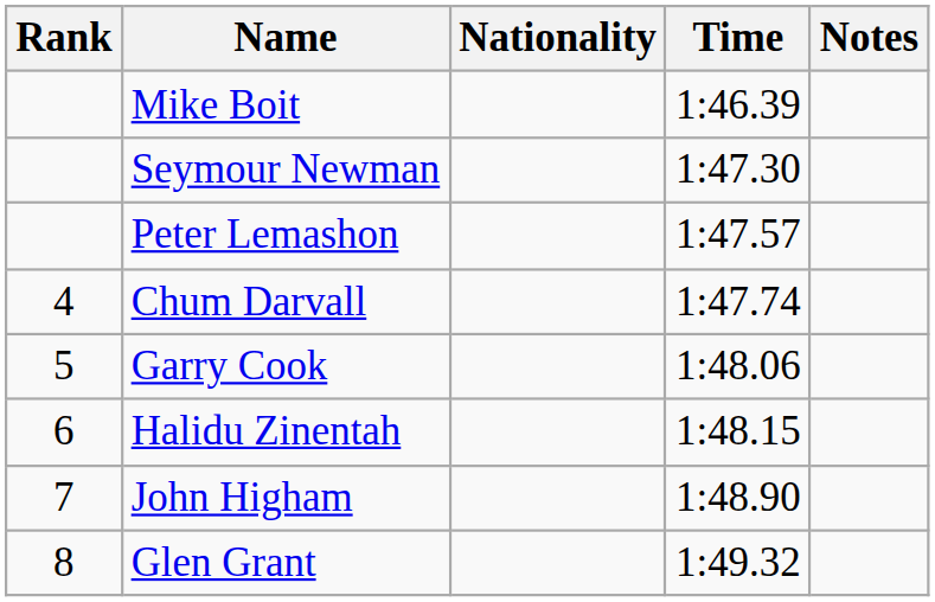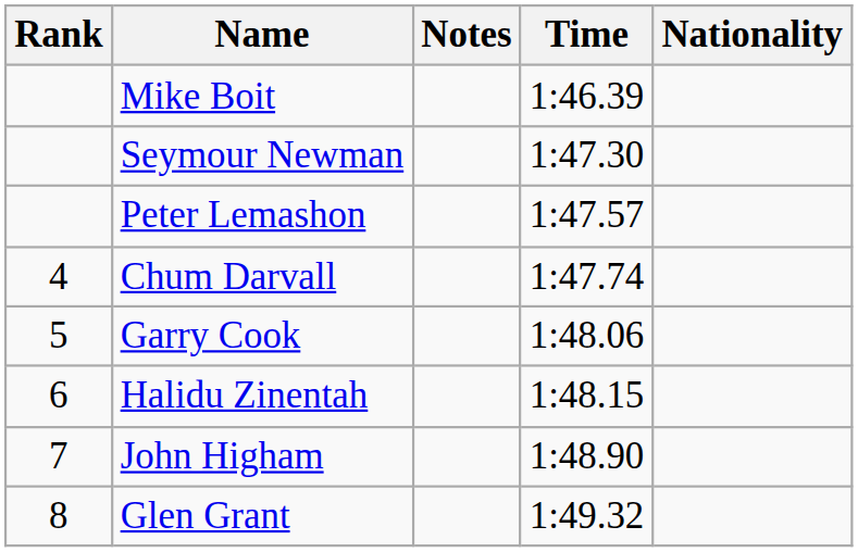columns swapped: Nationality <-> Notes
